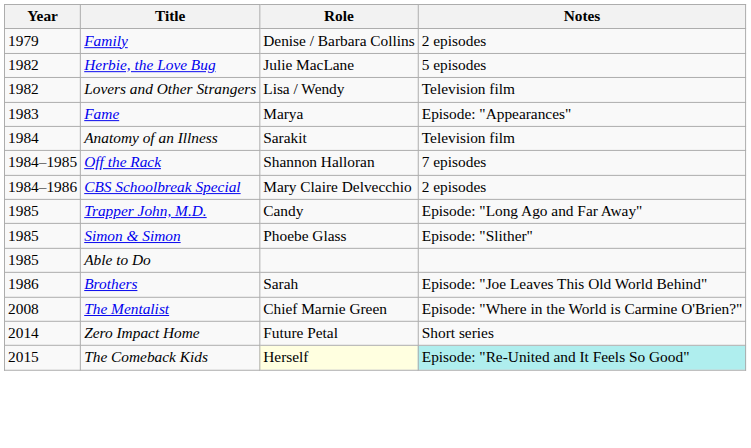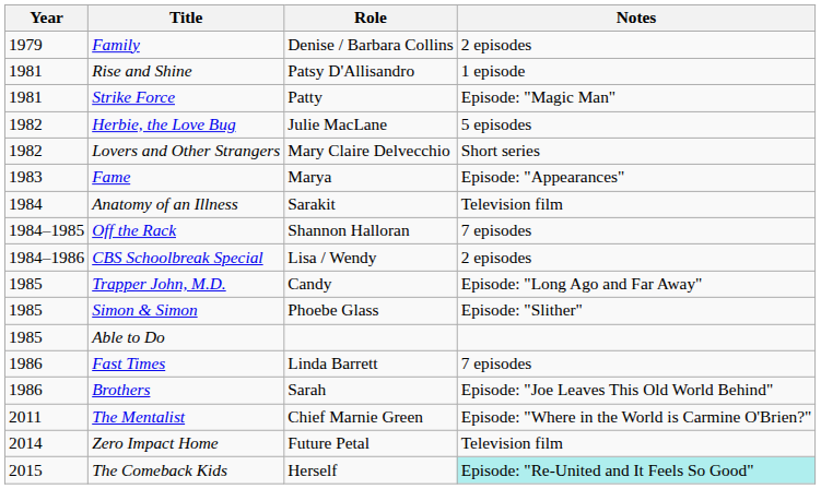+ row: 1981 | Rise and Shine | Patsy D'Allisandro | 1 episode
+ row: 1981 | Strike Force | Patty | Episode: "Magic Man"
Lovers and Other Strangers | Role: Lisa / Wendy -> Mary Claire Delvecchio
Lovers and Other Strangers | Notes: Television film -> Short series
CBS Schoolbreak Special | Role: Mary Claire Delvecchio -> Lisa / Wendy
+ row: 1986 | Fast Times | Linda Barrett | 7 episodes
The Mentalist | Year: 2008 -> 2011
Zero Impact Home | Notes: Short series -> Television film
The Comeback Kids | Role: lightyellow background -> no background
